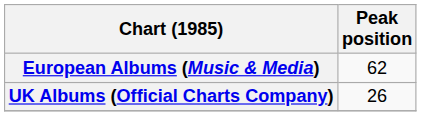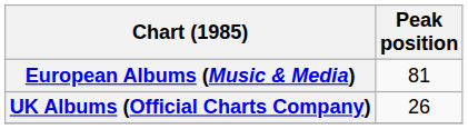European Albums (Music & Media) | Peak position: 62 -> 81
